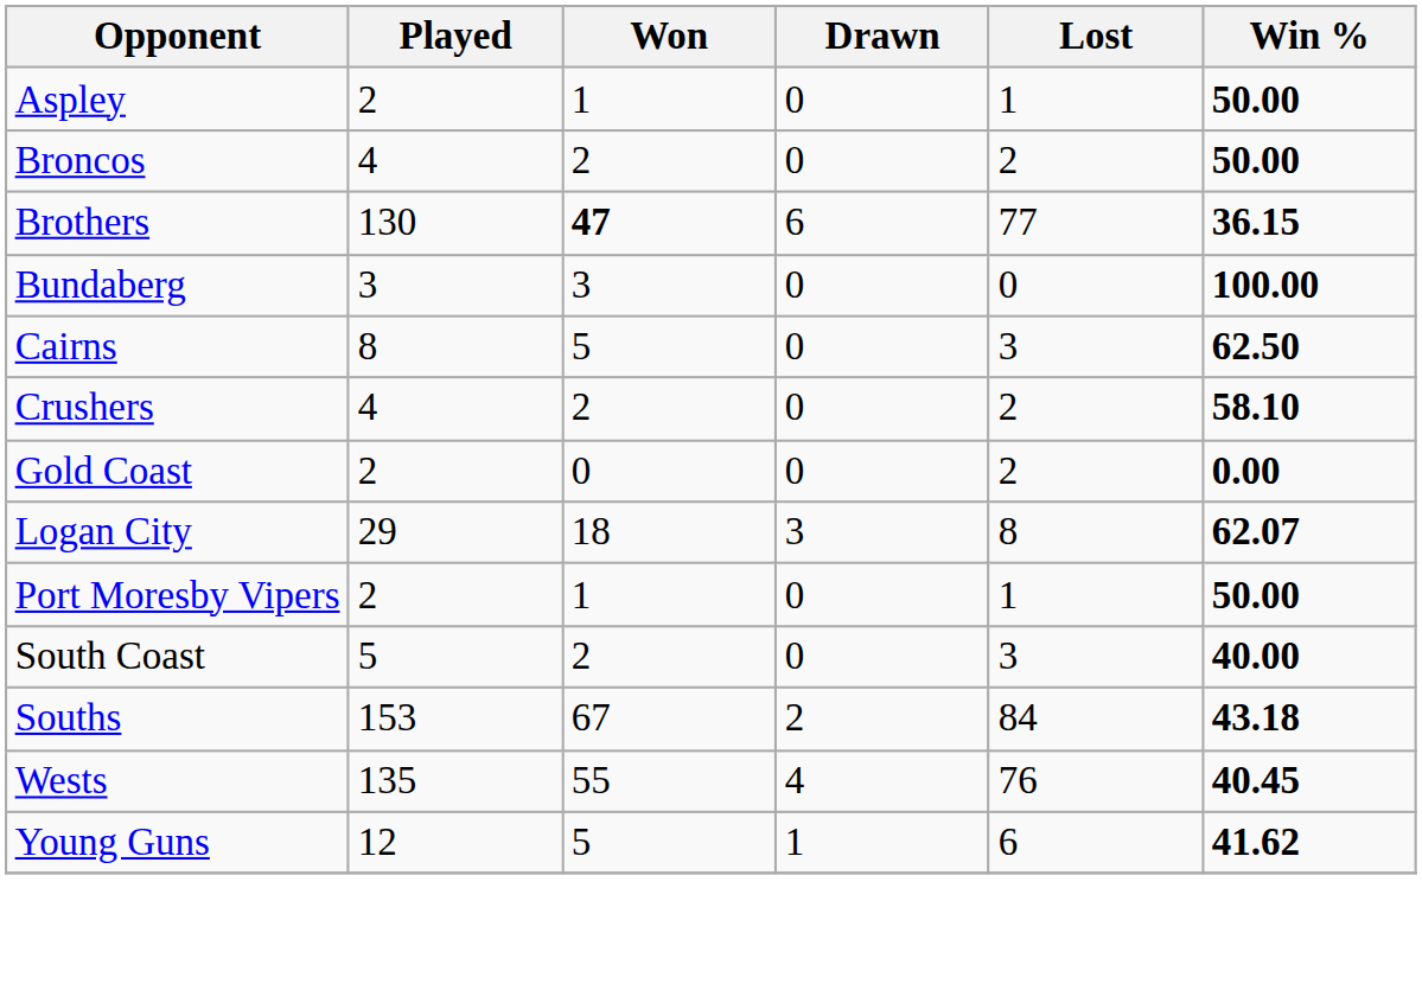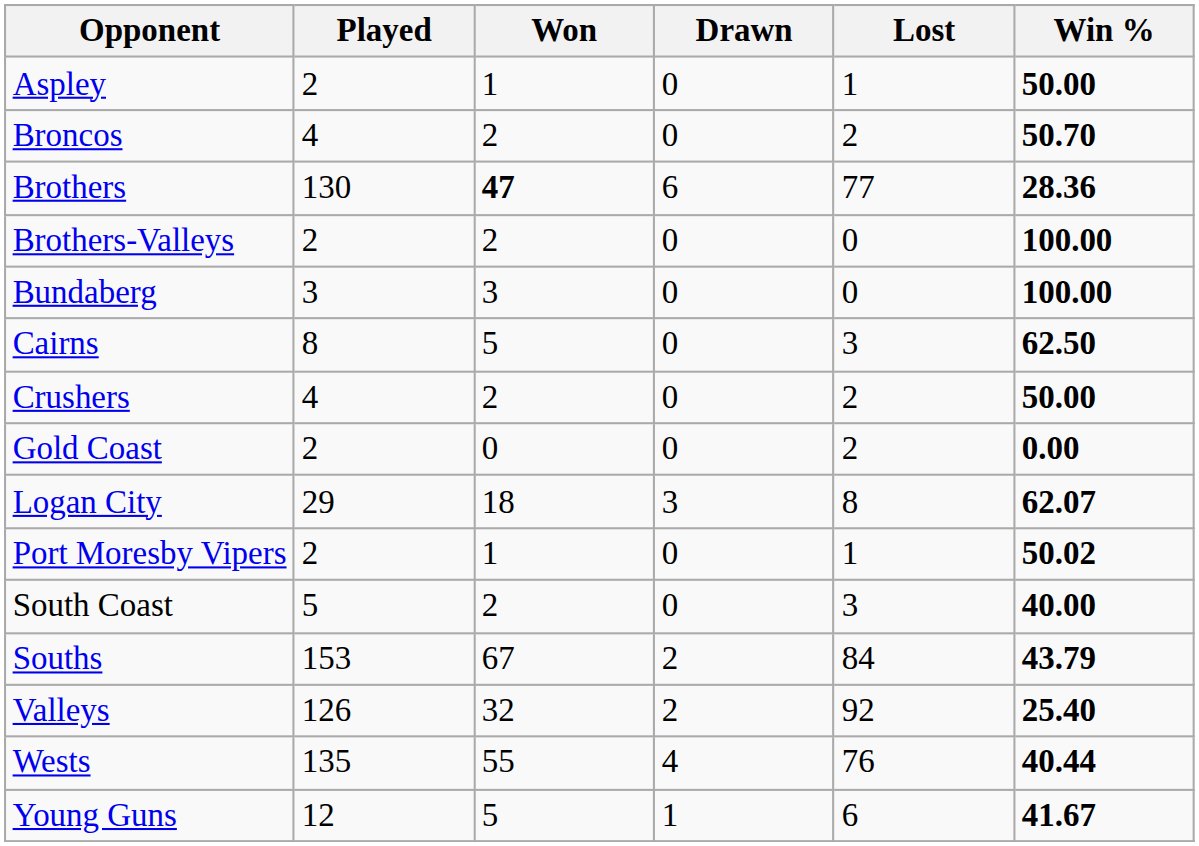Broncos | Win %: 50.00 -> 50.70
Brothers | Win %: 36.15 -> 28.36
+ row: Brothers-Valleys | 2 | 2 | 0 | 0 | 100.00
Crushers | Win %: 58.10 -> 50.00
Port Moresby Vipers | Win %: 50.00 -> 50.02
Souths | Win %: 43.18 -> 43.79
+ row: Valleys | 126 | 32 | 2 | 92 | 25.40
Wests | Win %: 40.45 -> 40.44
Young Guns | Win %: 41.62 -> 41.67
